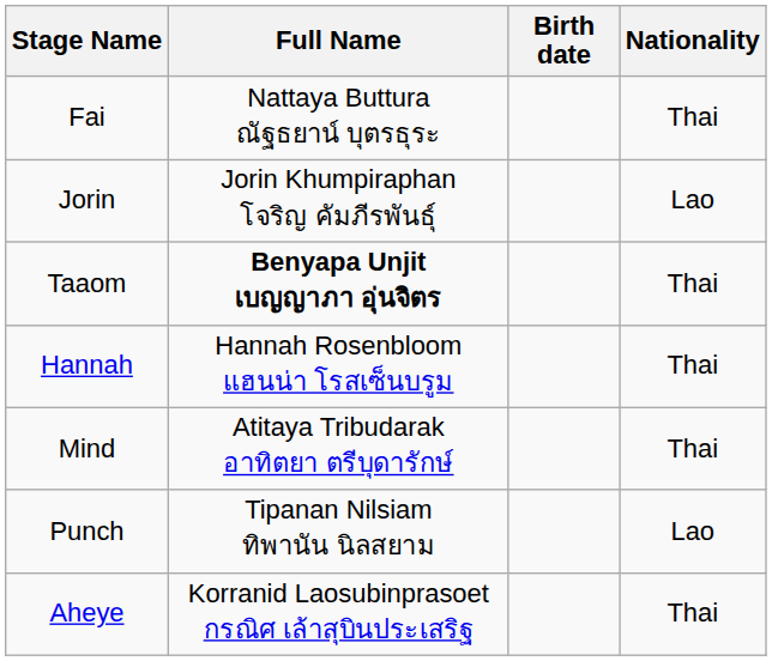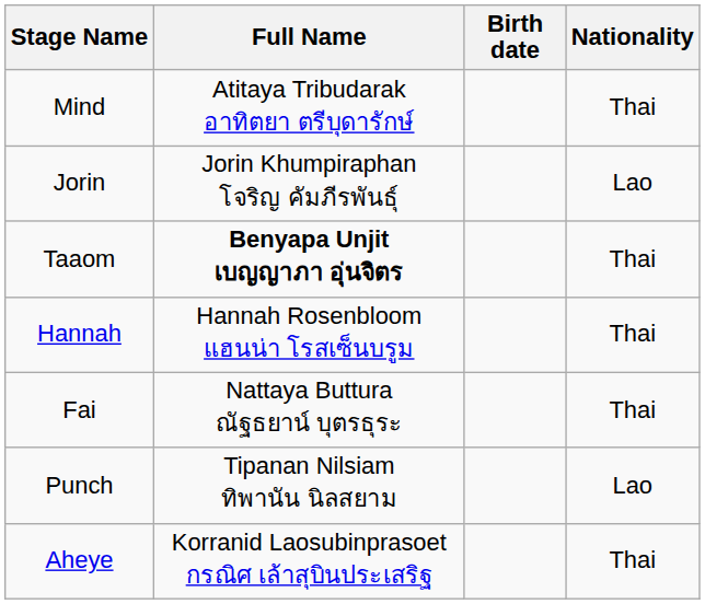rows swapped: Mind <-> Fai
